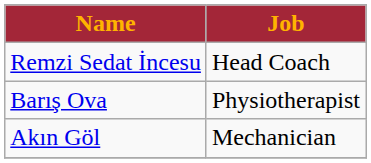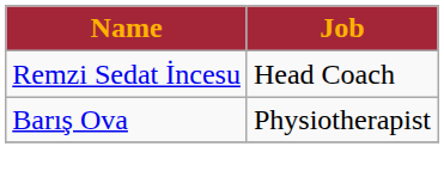- row: Akın Göl | Mechanician
